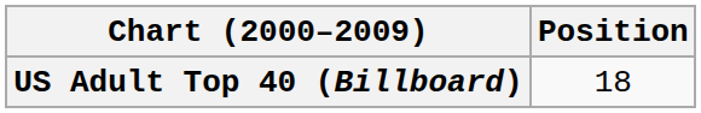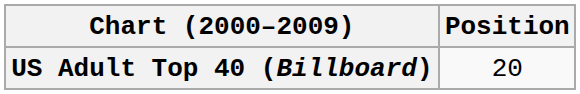US Adult Top 40 (Billboard) | Position: 18 -> 20
